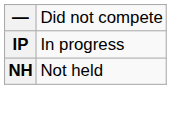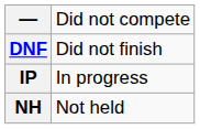+ row: DNF | Did not finish
